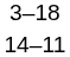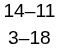rows swapped: 3–18 <-> 14–11
